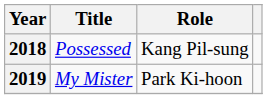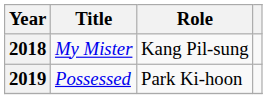2018 | Title: Possessed -> My Mister
2019 | Title: My Mister -> Possessed
